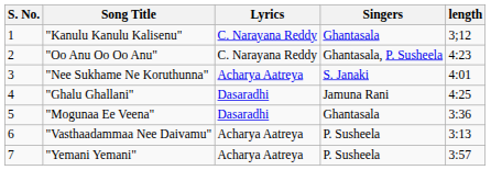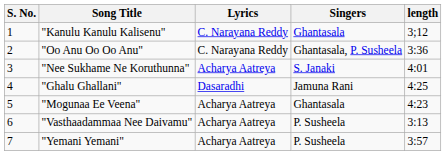"Oo Anu Oo Oo Anu" | length: 4:23 -> 3:36
"Mogunaa Ee Veena" | Lyrics: Dasaradhi -> Acharya Aatreya
"Mogunaa Ee Veena" | length: 3:36 -> 4:23
